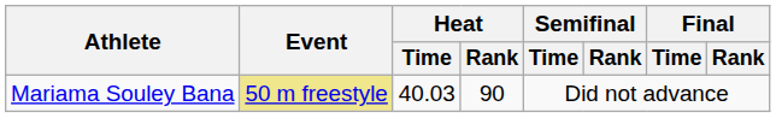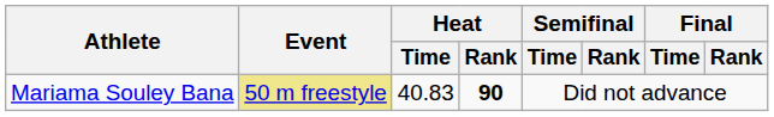Mariama Souley Bana | Heat / Time: 40.03 -> 40.83
Mariama Souley Bana | Heat / Rank: normal -> bold
